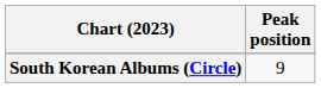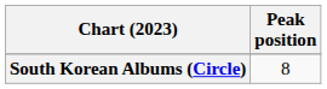South Korean Albums (Circle) | Peak position: 9 -> 8
